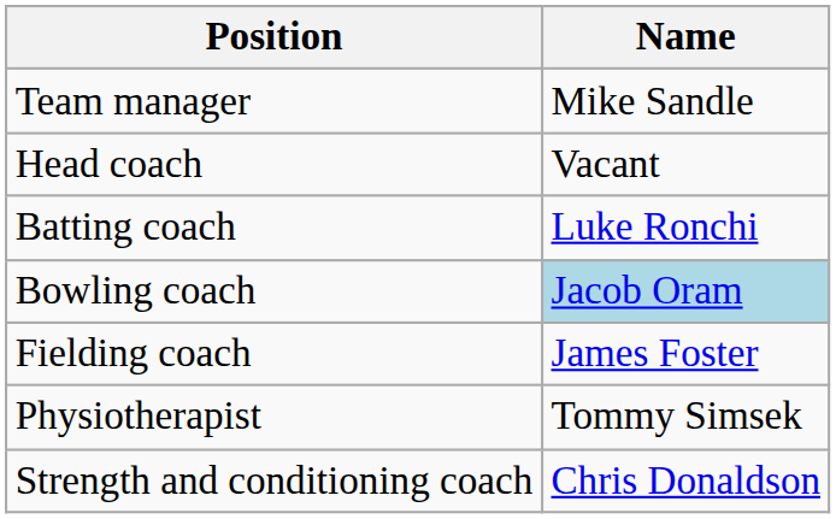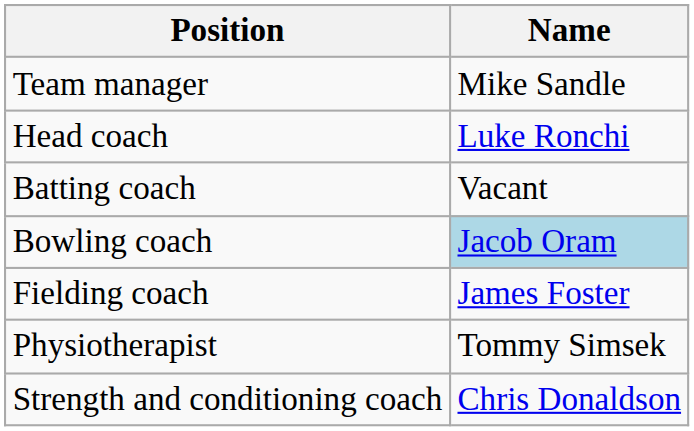Head coach | Name: Vacant -> Luke Ronchi
Batting coach | Name: Luke Ronchi -> Vacant
